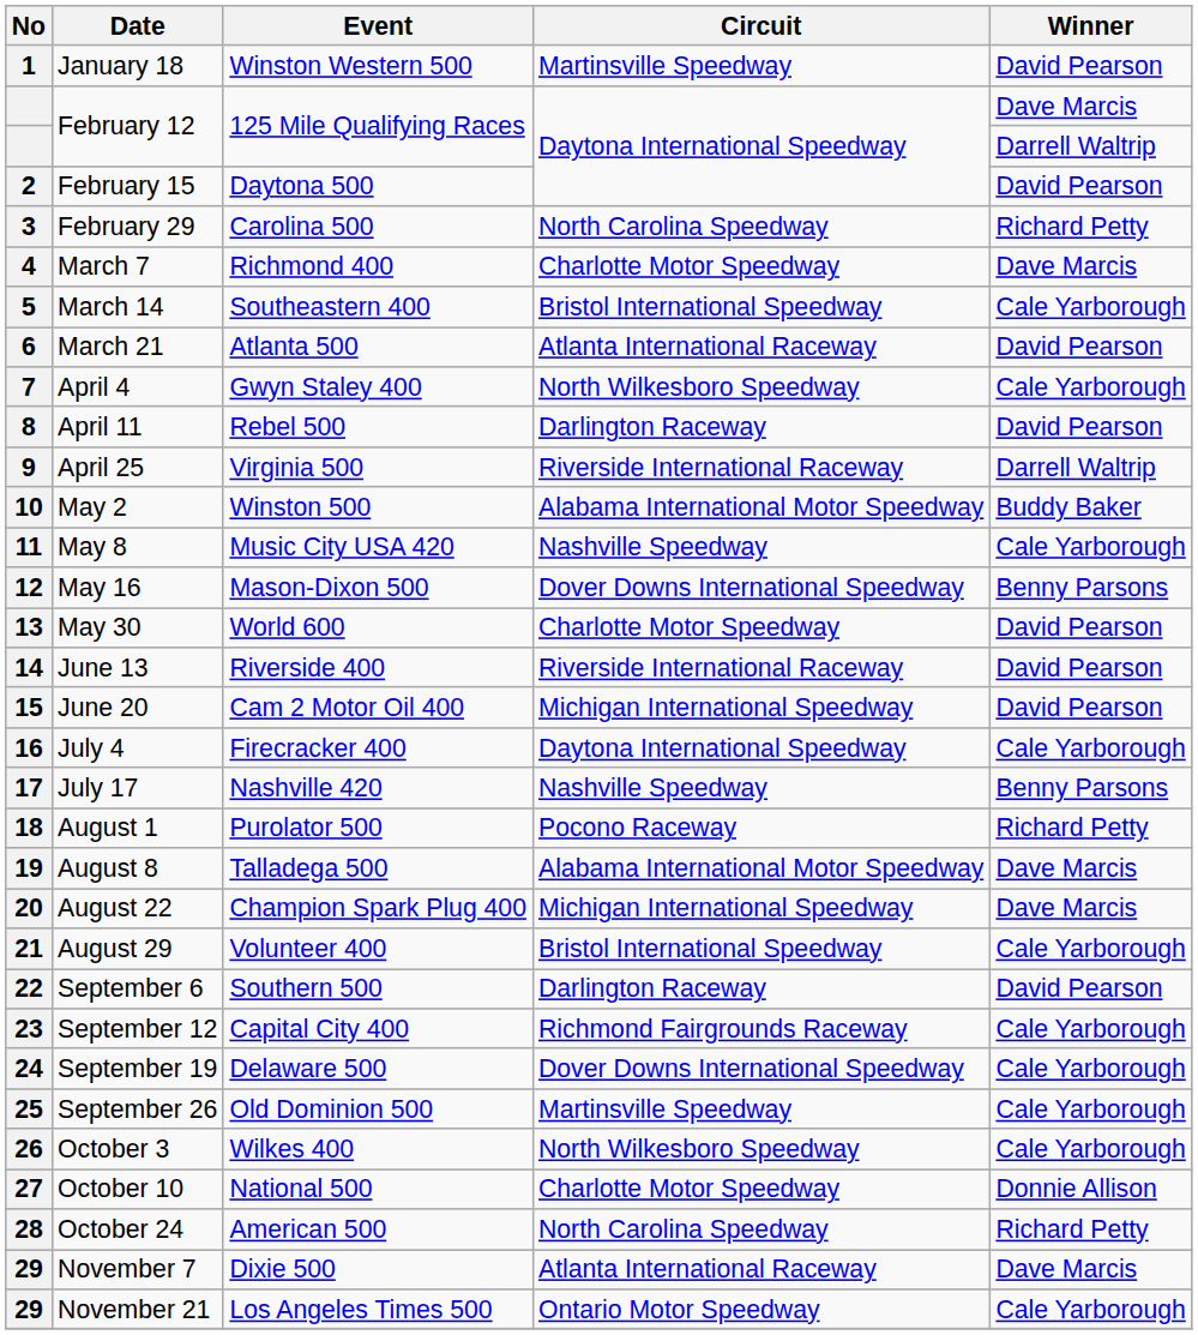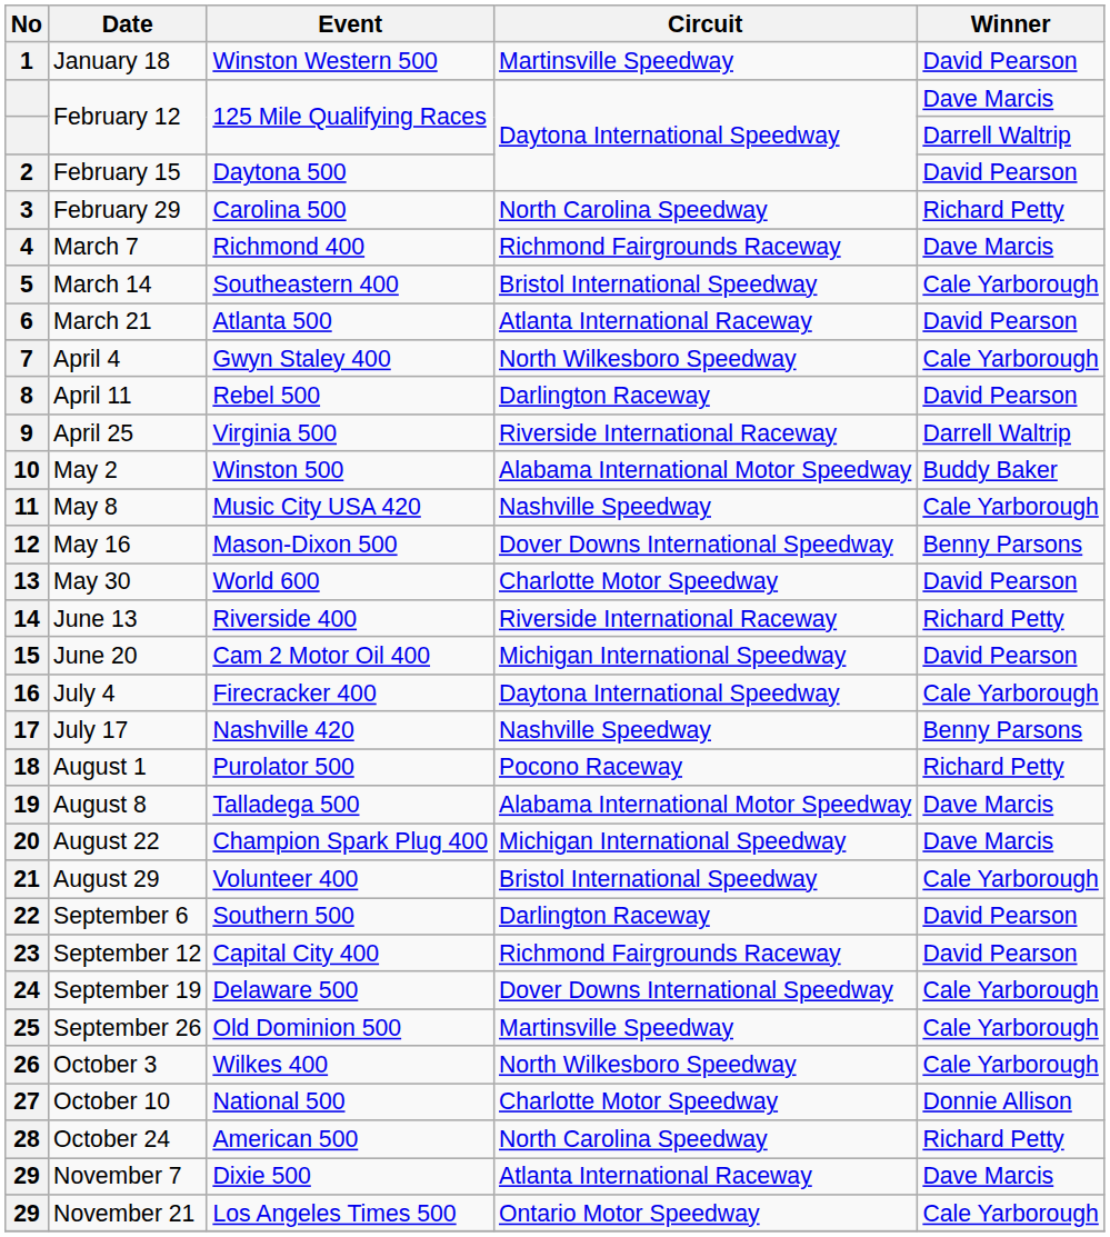4 | Circuit: Charlotte Motor Speedway -> Richmond Fairgrounds Raceway
14 | Winner: David Pearson -> Richard Petty
23 | Winner: Cale Yarborough -> David Pearson
